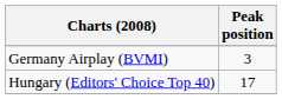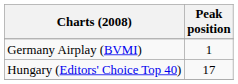Germany Airplay (BVMI) | Peak position: 3 -> 1
